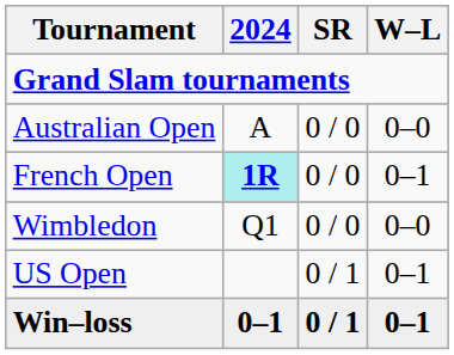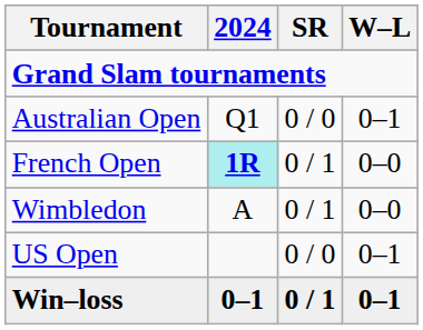Australian Open | 2024: A -> Q1
Australian Open | W–L: 0–0 -> 0–1
French Open | SR: 0 / 0 -> 0 / 1
French Open | W–L: 0–1 -> 0–0
Wimbledon | 2024: Q1 -> A
Wimbledon | SR: 0 / 0 -> 0 / 1
US Open | SR: 0 / 1 -> 0 / 0
